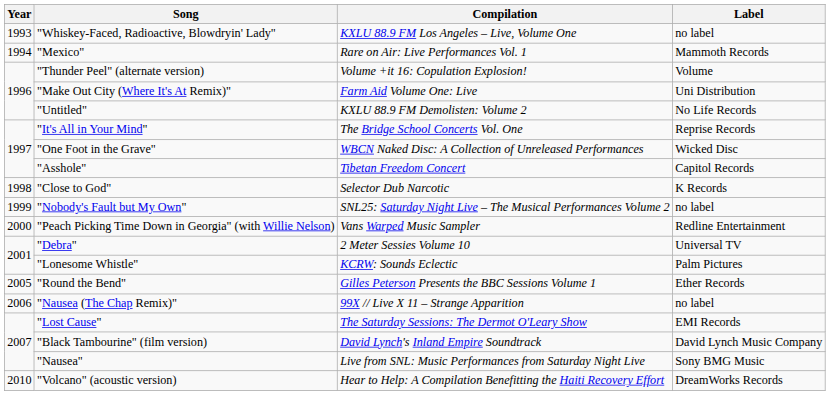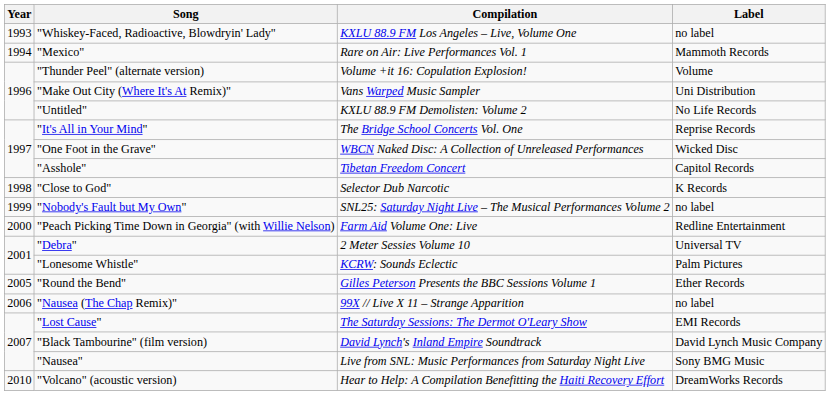"Make Out City (Where It's At Remix)" | Compilation: Farm Aid Volume One: Live -> Vans Warped Music Sampler
"Peach Picking Time Down in Georgia" (with Willie Nelson) | Compilation: Vans Warped Music Sampler -> Farm Aid Volume One: Live
